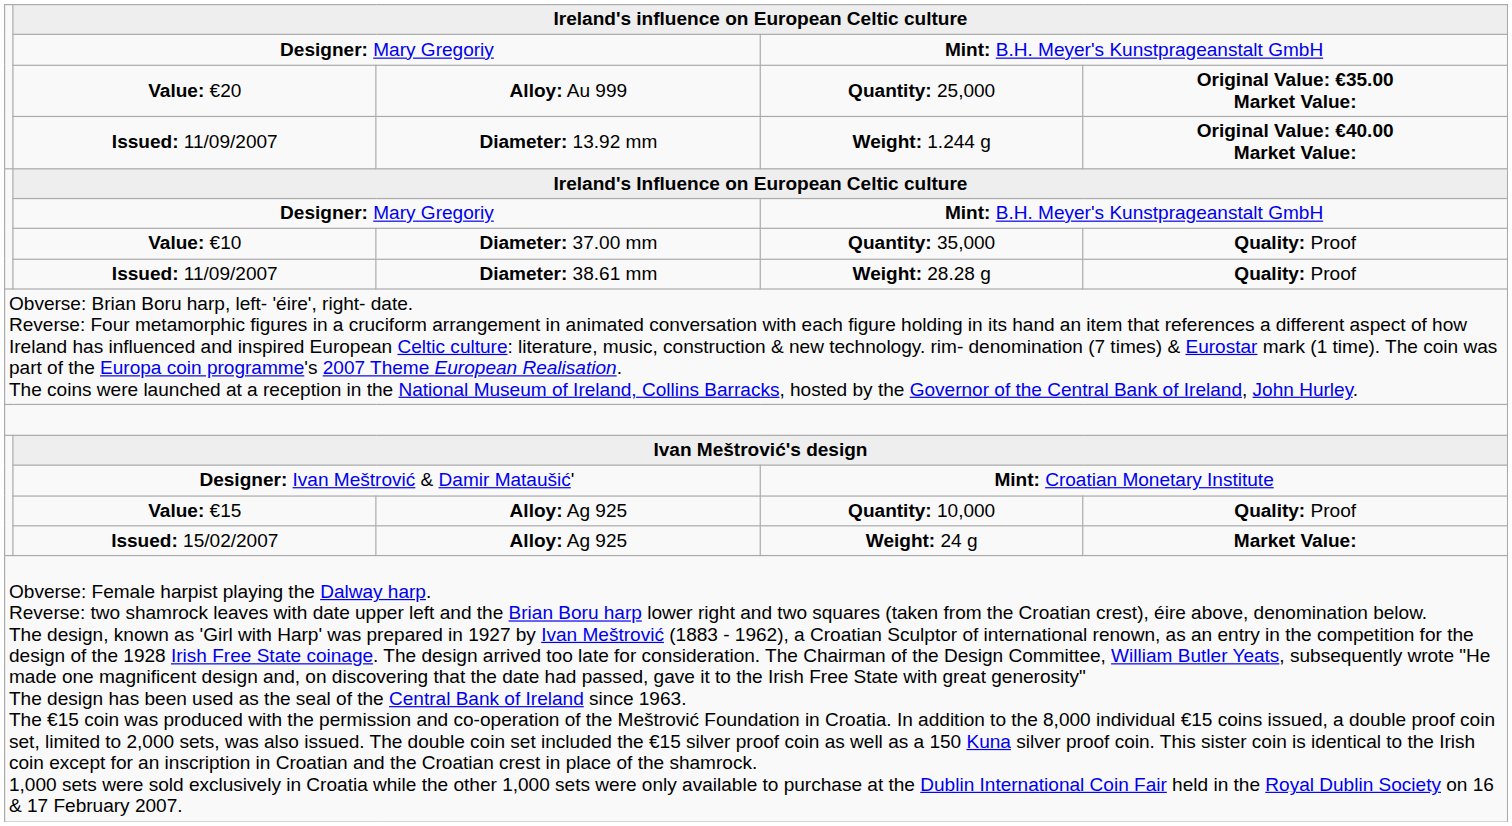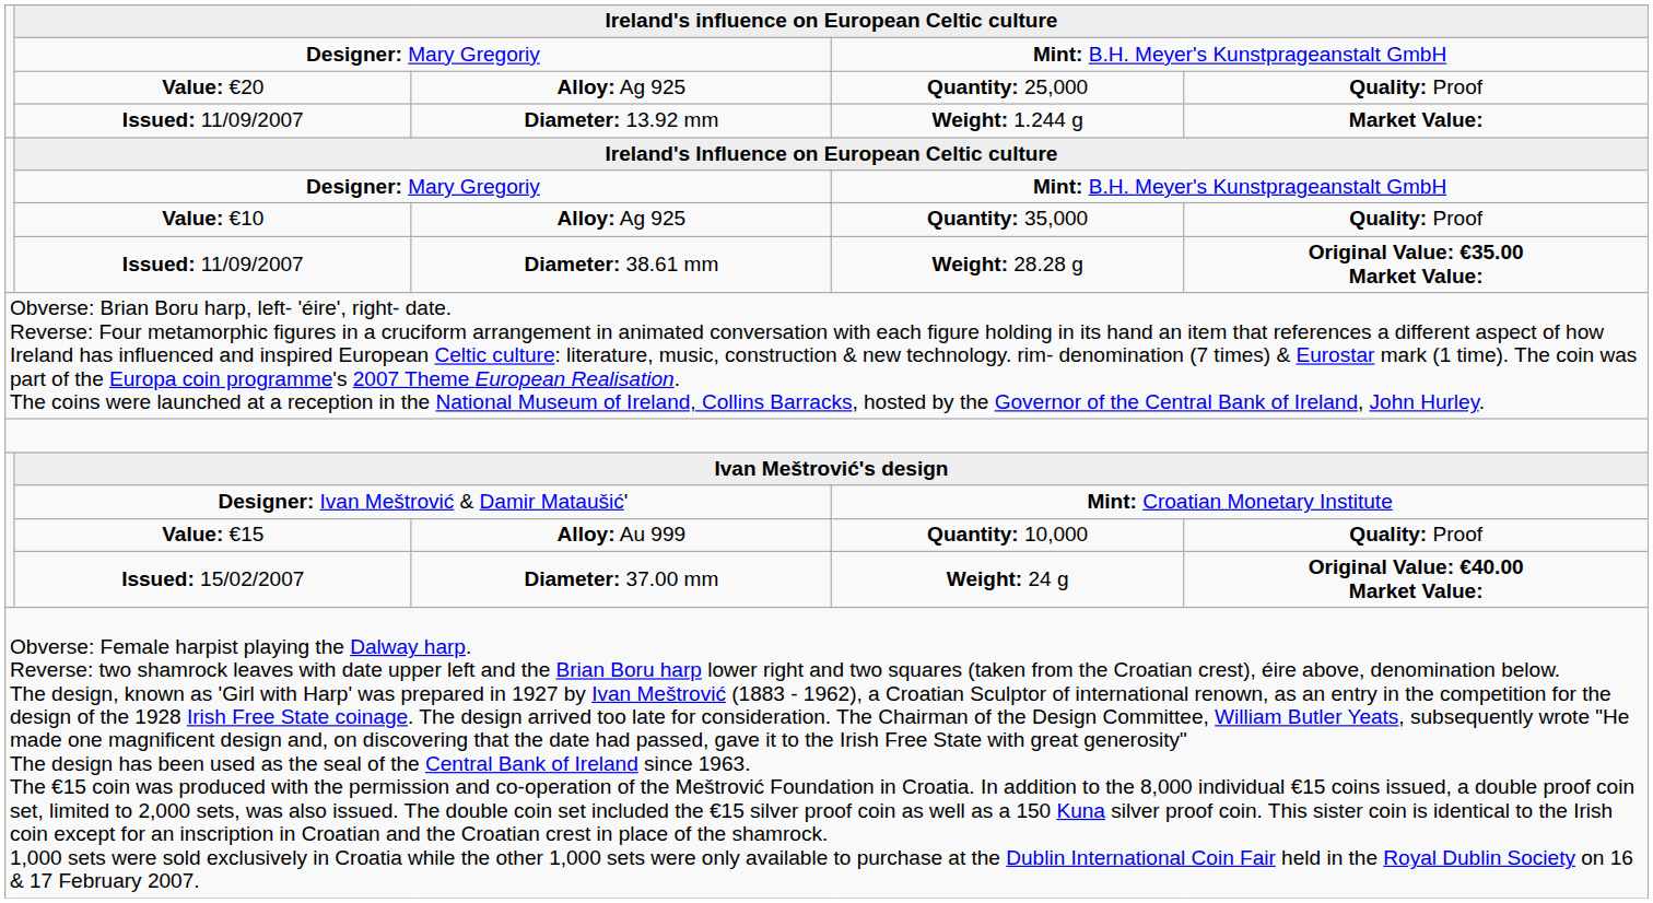Quantity: 25,000 | column 3: Alloy: Au 999 -> Alloy: Ag 925
Quantity: 25,000 | column 5: Original Value: €35.00 Market Value: -> Quality: Proof
Weight: 1.244 g | column 5: Original Value: €40.00 Market Value: -> Market Value:
Quantity: 35,000 | column 3: Diameter: 37.00 mm -> Alloy: Ag 925
Weight: 28.28 g | column 5: Quality: Proof -> Original Value: €35.00 Market Value:
Quantity: 10,000 | column 3: Alloy: Ag 925 -> Alloy: Au 999
Weight: 24 g | column 3: Alloy: Ag 925 -> Diameter: 37.00 mm
Weight: 24 g | column 5: Market Value: -> Original Value: €40.00 Market Value:
